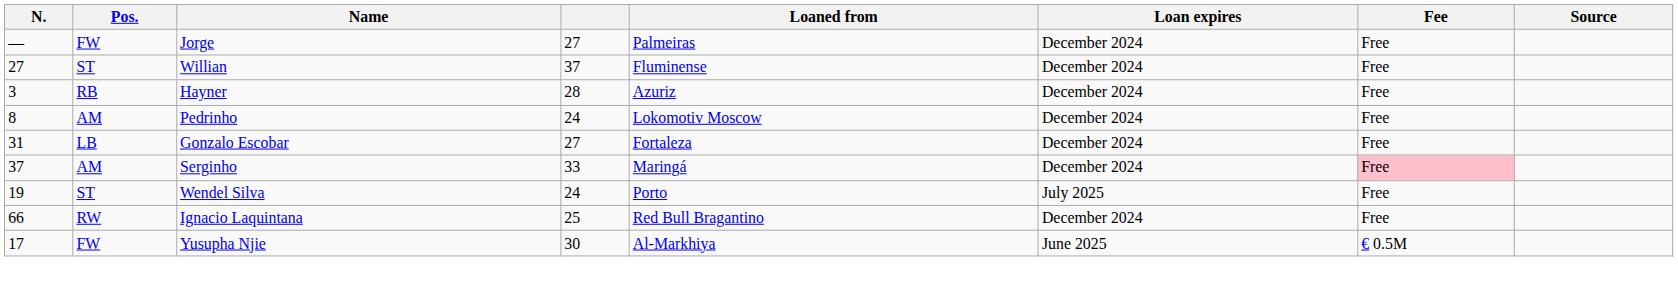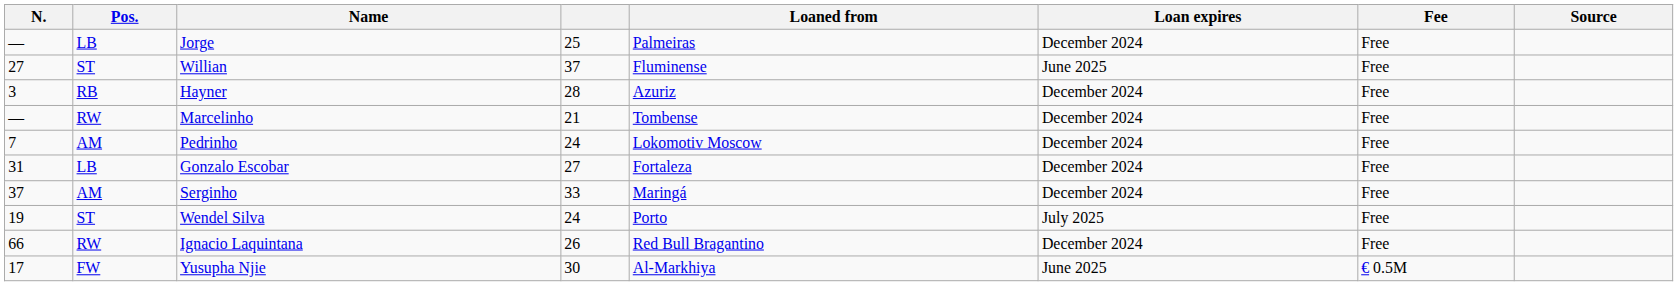Jorge | Pos.: FW -> LB
Jorge | column 4: 27 -> 25
Willian | Loan expires: December 2024 -> June 2025
+ row: — | RW | Marcelinho | 21 | Tombense | December 2024 | Free
Pedrinho | N.: 8 -> 7
Serginho | Fee: pink background -> no background
Ignacio Laquintana | column 4: 25 -> 26
